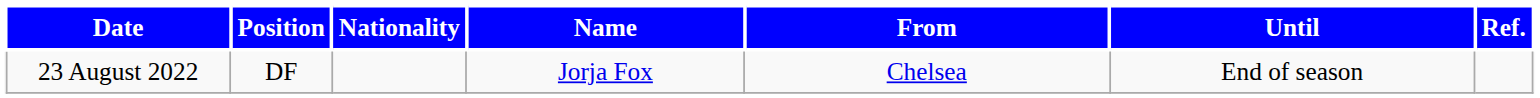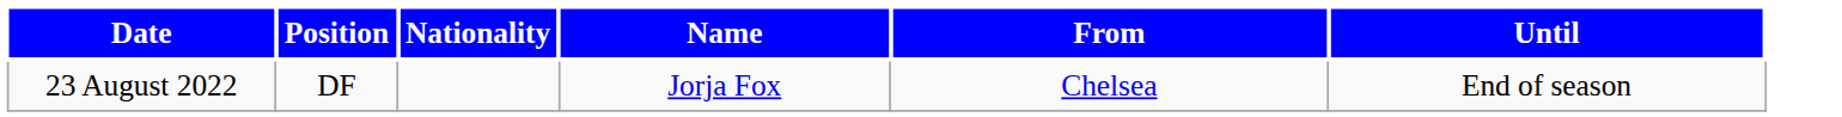- column: Ref.
